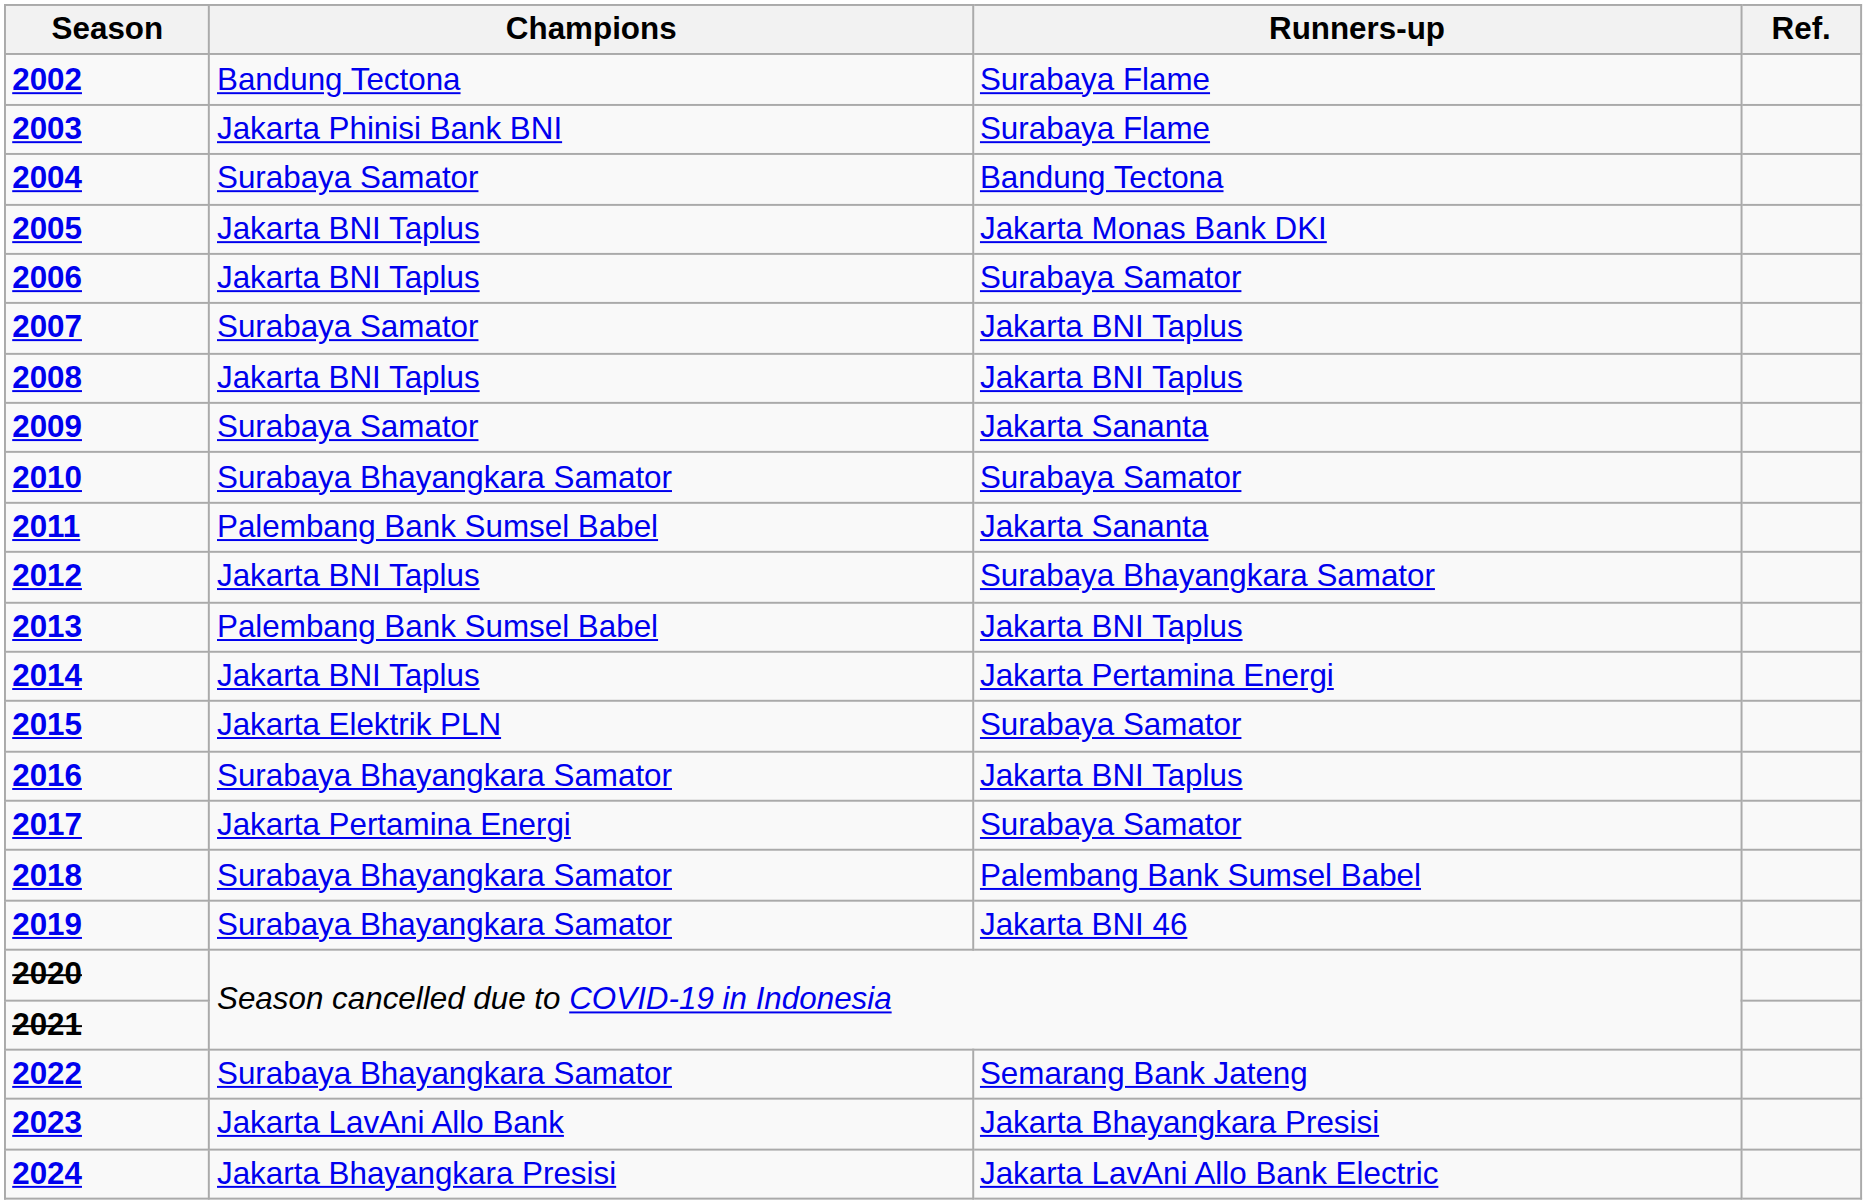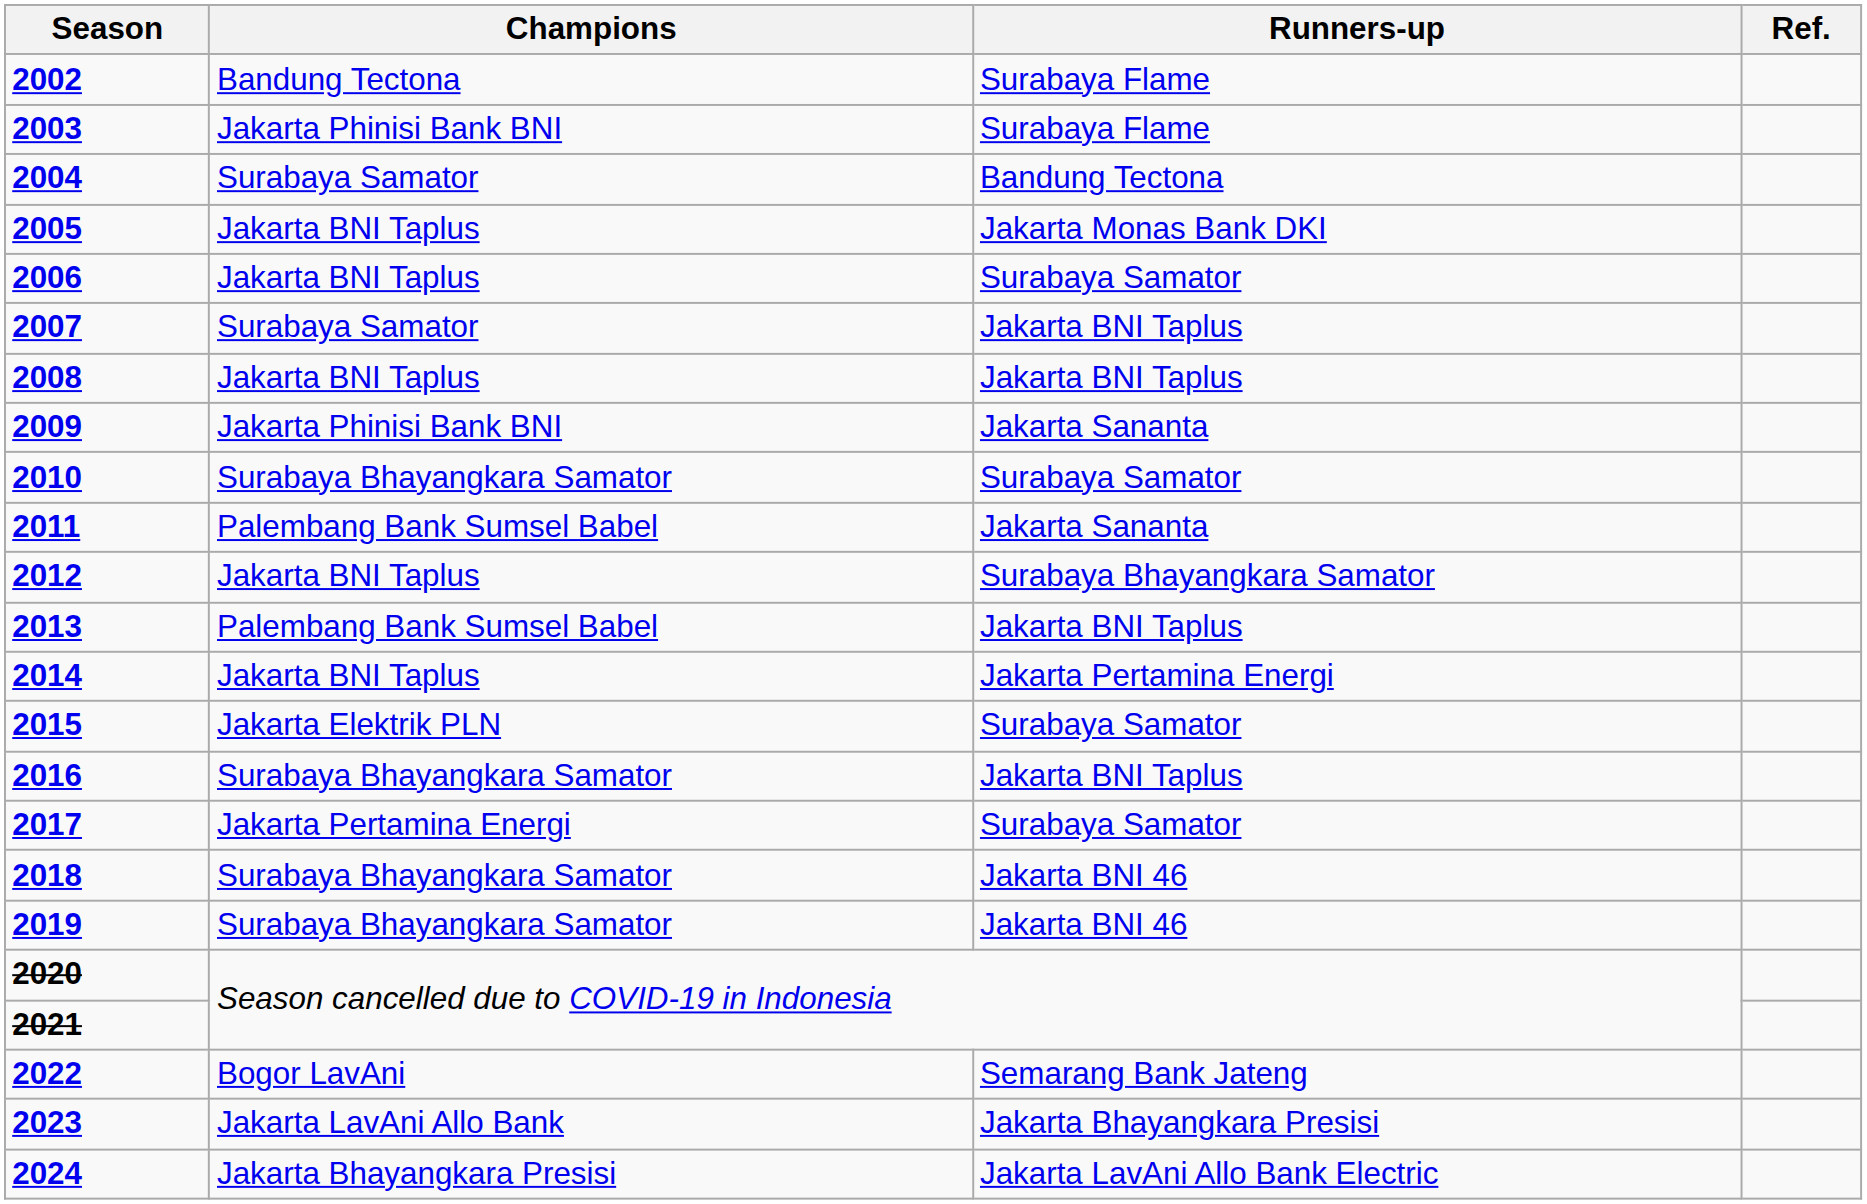2009 | Champions: Surabaya Samator -> Jakarta Phinisi Bank BNI
2018 | Runners-up: Palembang Bank Sumsel Babel -> Jakarta BNI 46
2022 | Champions: Surabaya Bhayangkara Samator -> Bogor LavAni
